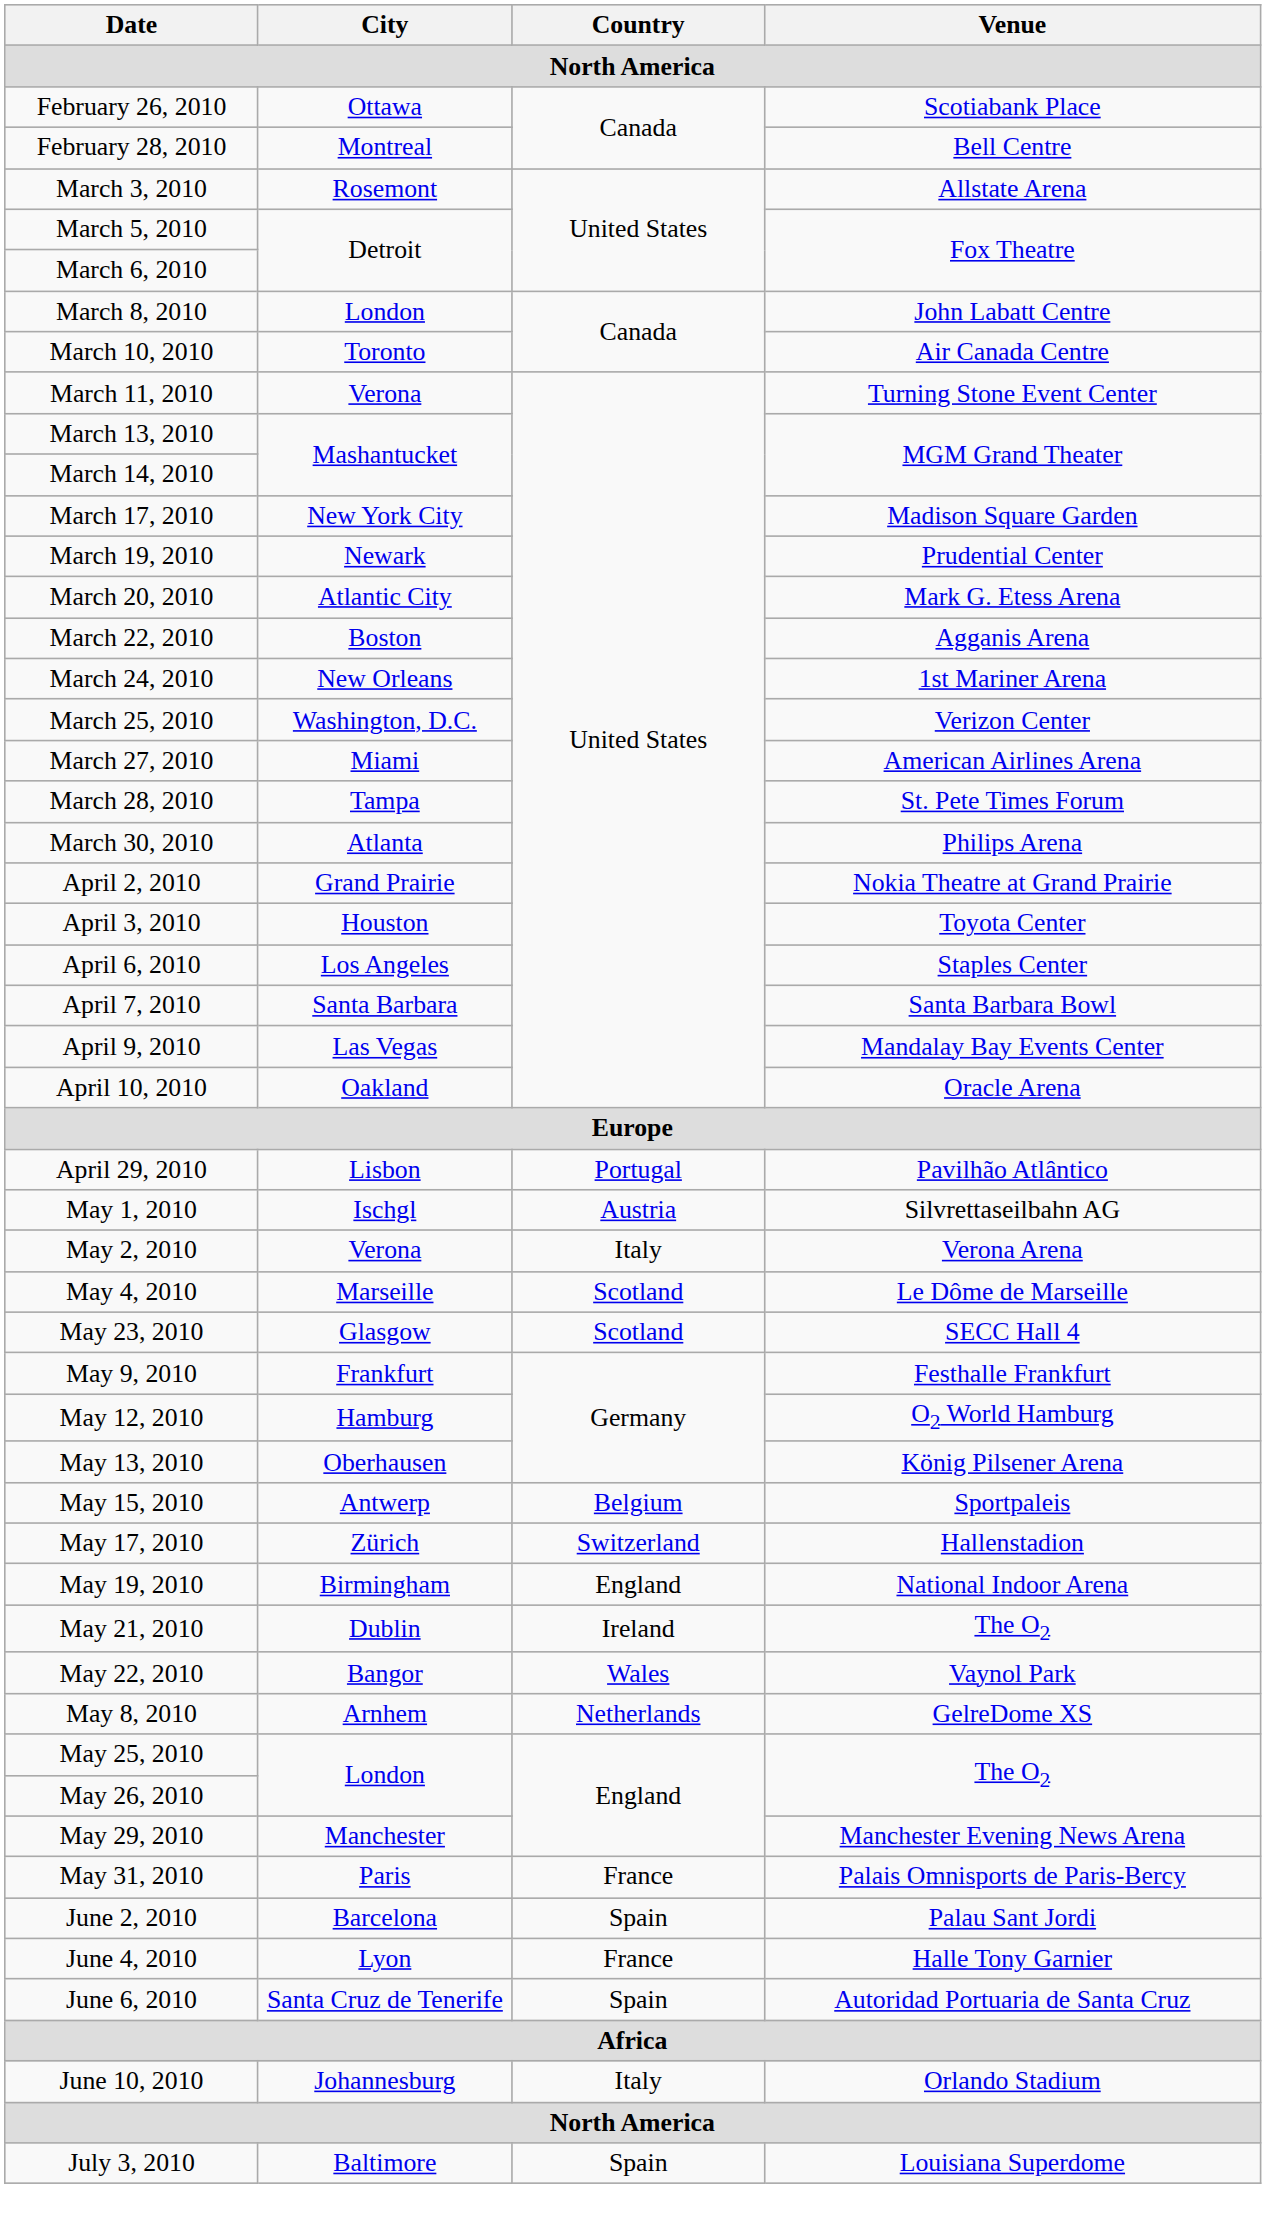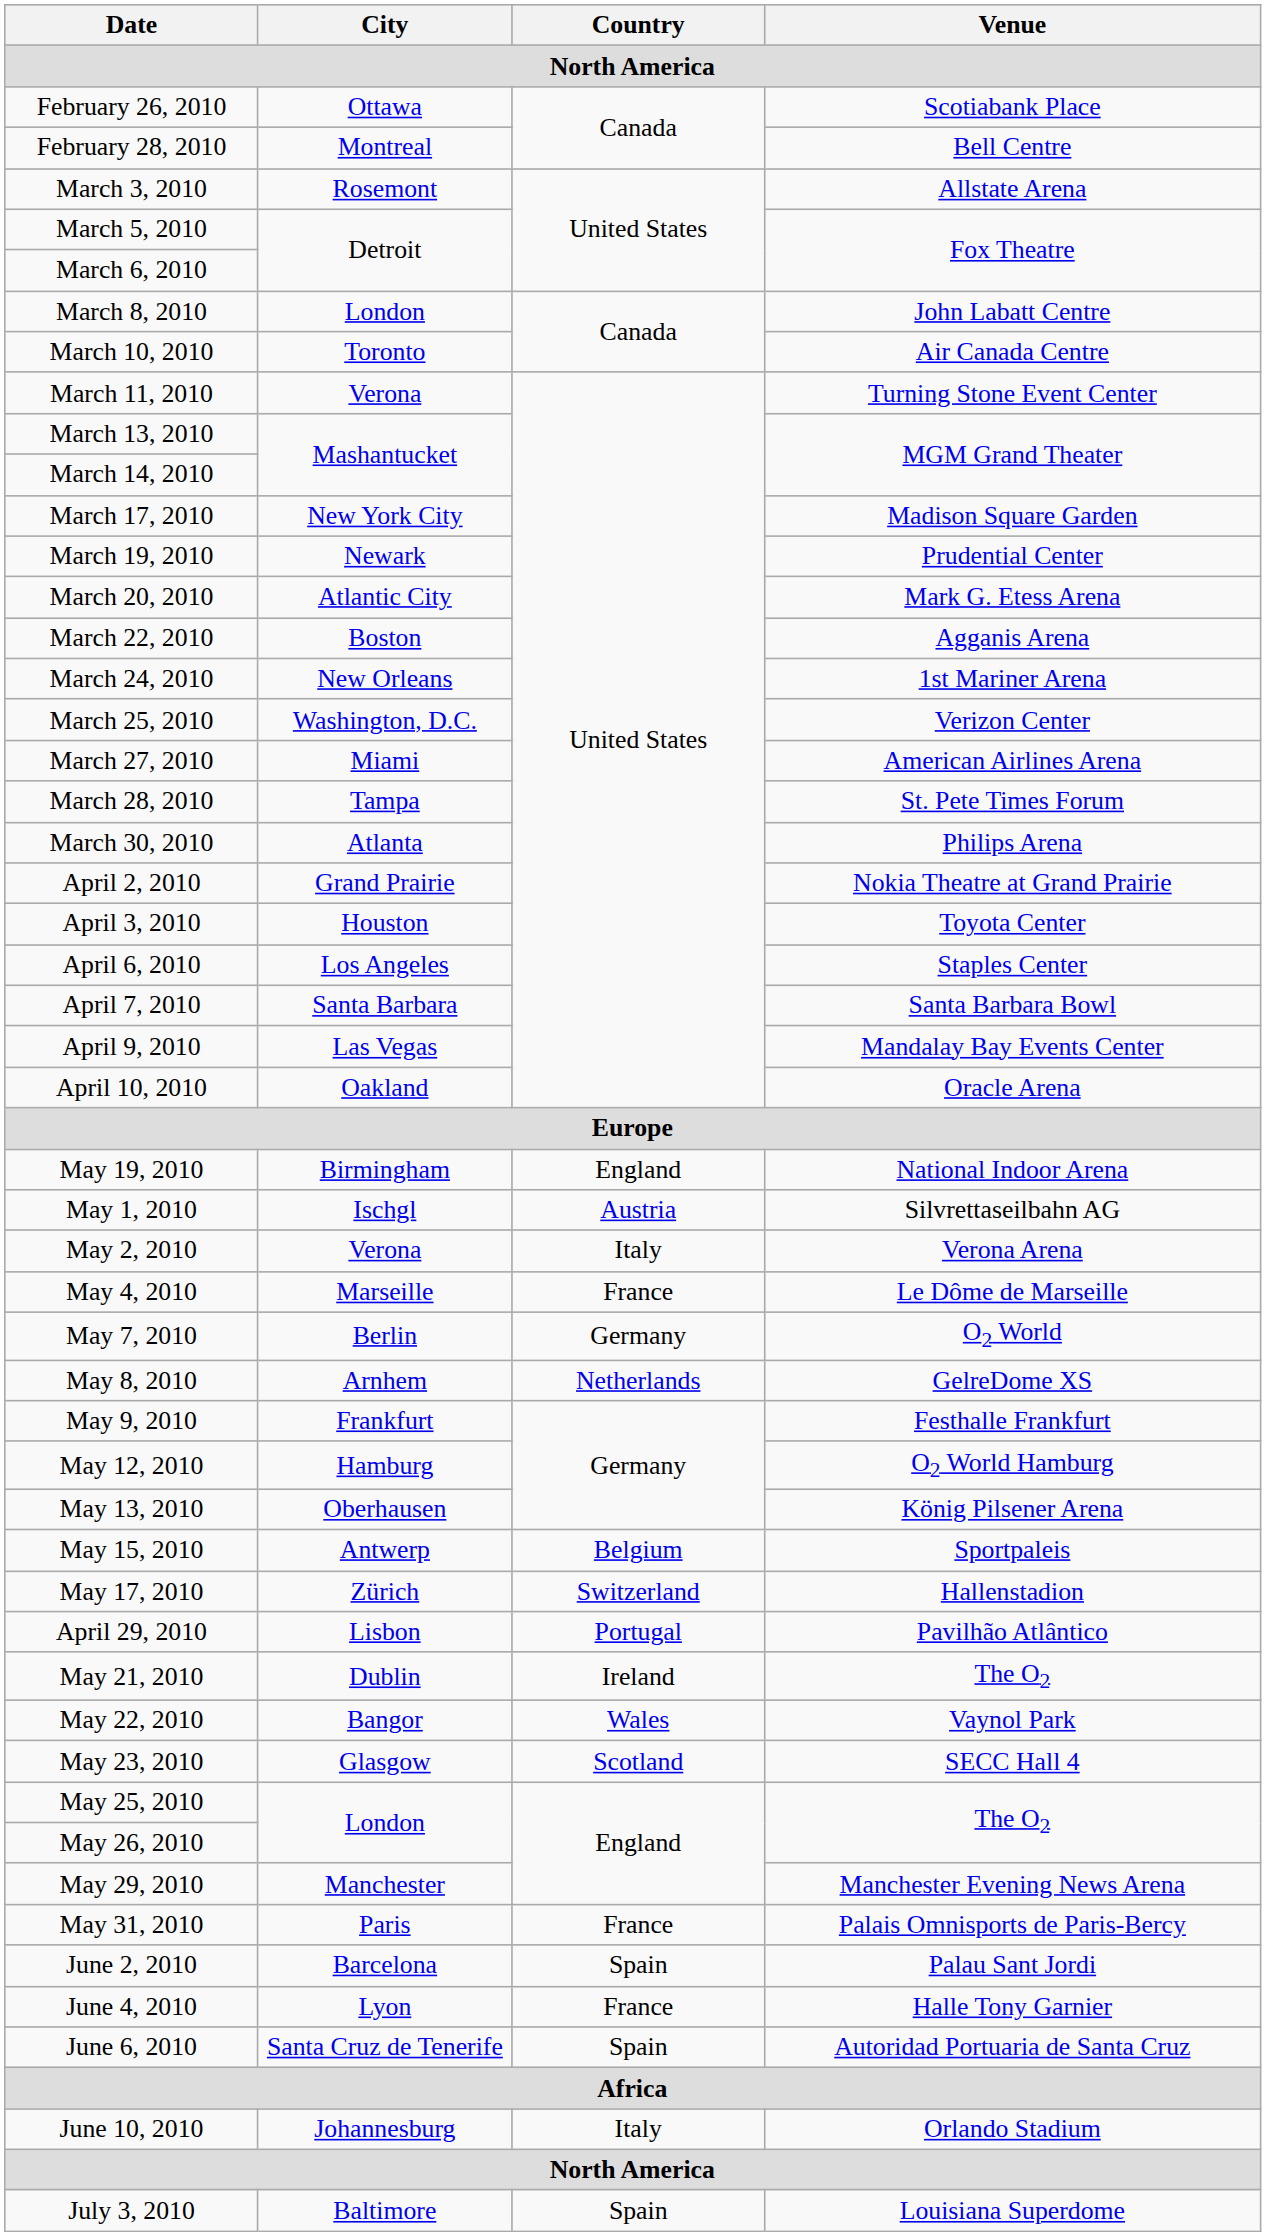rows swapped: April 29, 2010 <-> May 19, 2010
May 4, 2010 | Country: Scotland -> France
+ row: May 7, 2010 | Berlin | Germany | O2 World
rows swapped: May 8, 2010 <-> May 23, 2010
